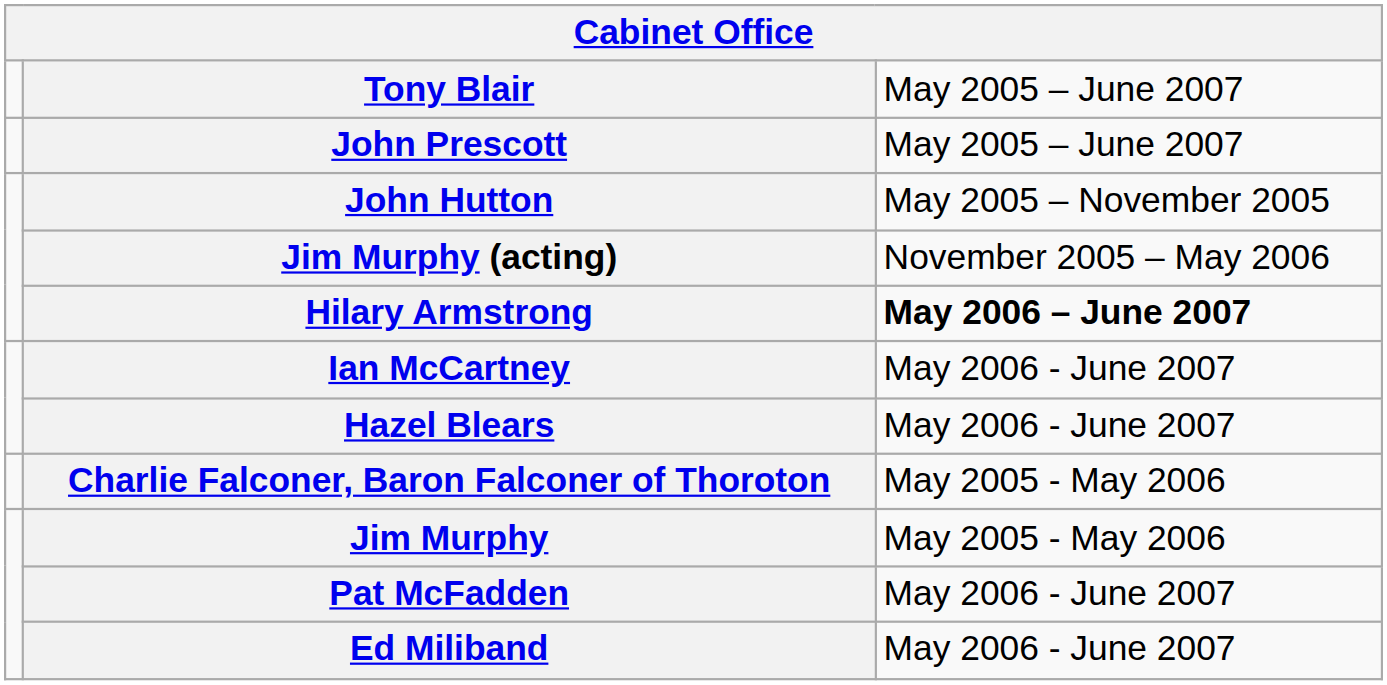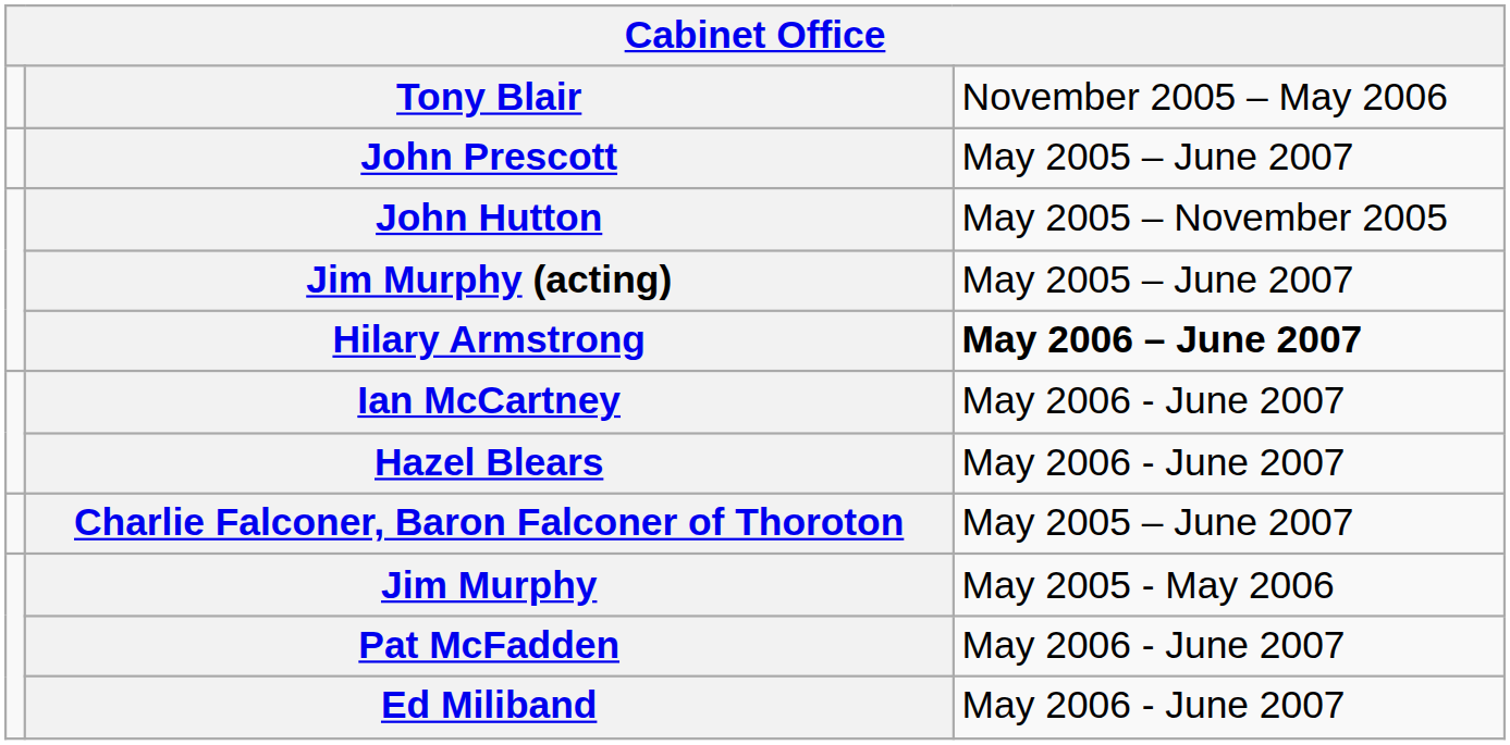Tony Blair | column 3: May 2005 – June 2007 -> November 2005 – May 2006
Jim Murphy (acting) | column 3: November 2005 – May 2006 -> May 2005 – June 2007
Charlie Falconer, Baron Falconer of Thoroton | column 3: May 2005 - May 2006 -> May 2005 – June 2007
